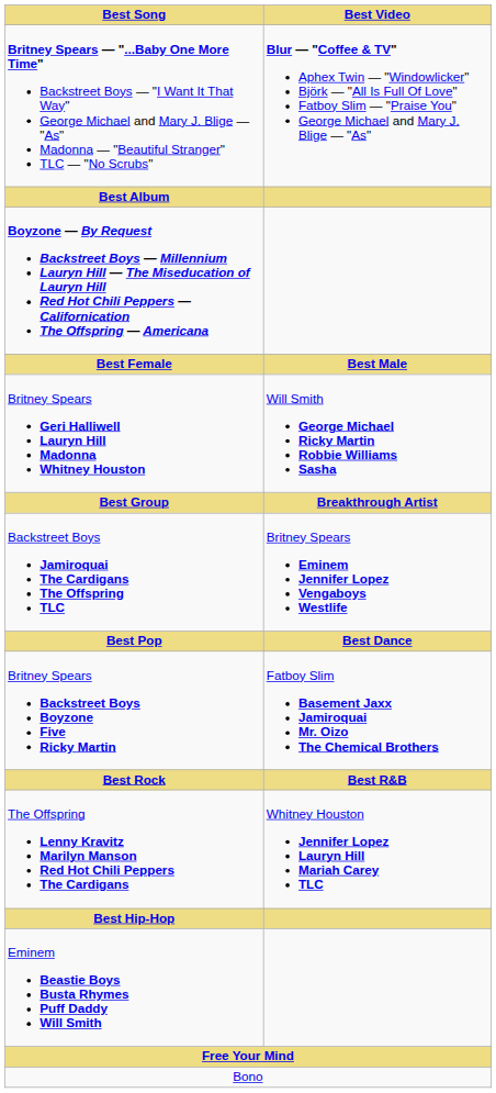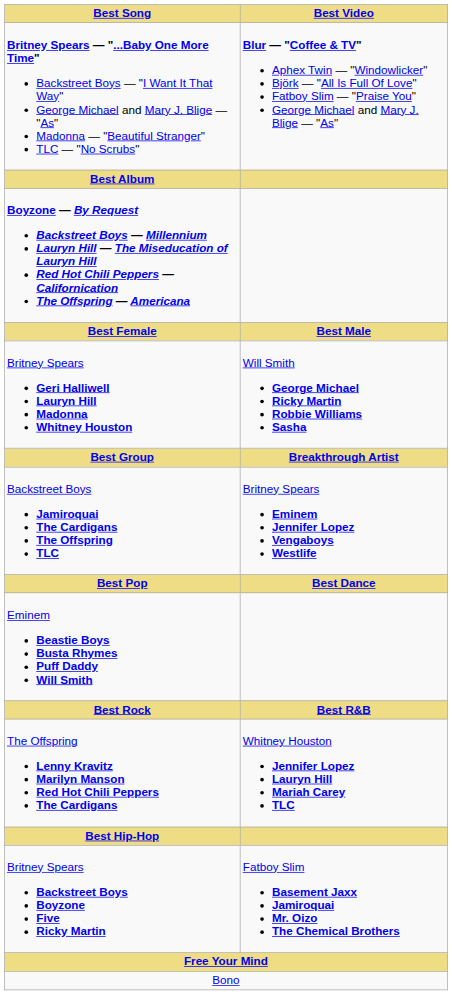rows swapped: Britney Spears Backstreet Boys Boyzone Five Ricky Martin <-> Eminem Beastie Boys Busta Rhymes Puff Daddy Will Smith
